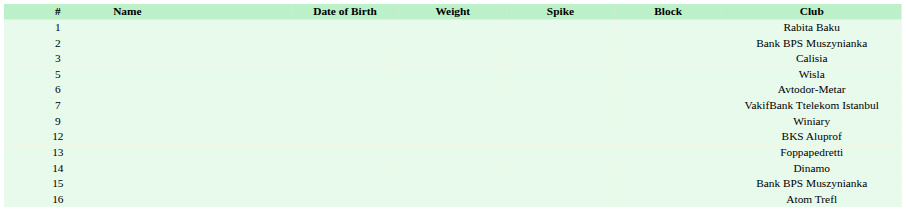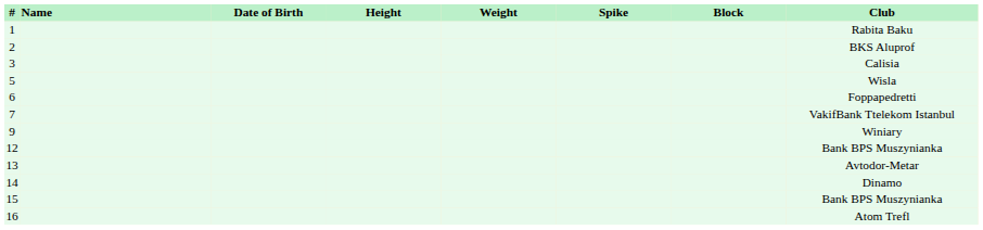+ column: Height
2 | Club: Bank BPS Muszynianka -> BKS Aluprof
6 | Club: Avtodor-Metar -> Foppapedretti
12 | Club: BKS Aluprof -> Bank BPS Muszynianka
13 | Club: Foppapedretti -> Avtodor-Metar
